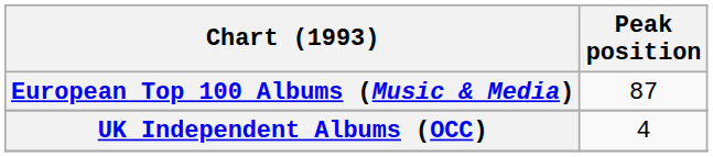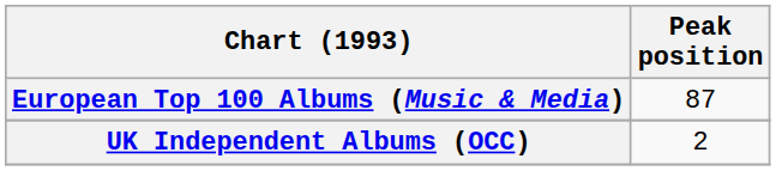UK Independent Albums (OCC) | Peak position: 4 -> 2
